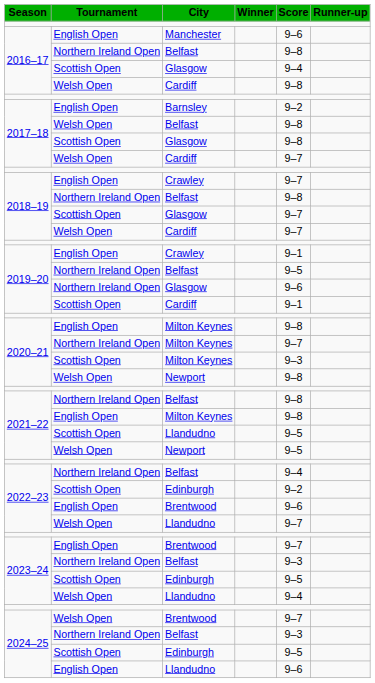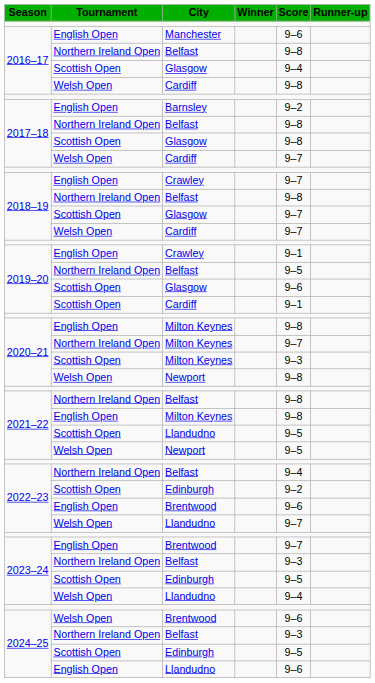2017–18 / Belfast | Tournament: Welsh Open -> Northern Ireland Open
2019–20 / Glasgow | Tournament: Northern Ireland Open -> Scottish Open
2024–25 / Brentwood | Score: 9–7 -> 9–6
